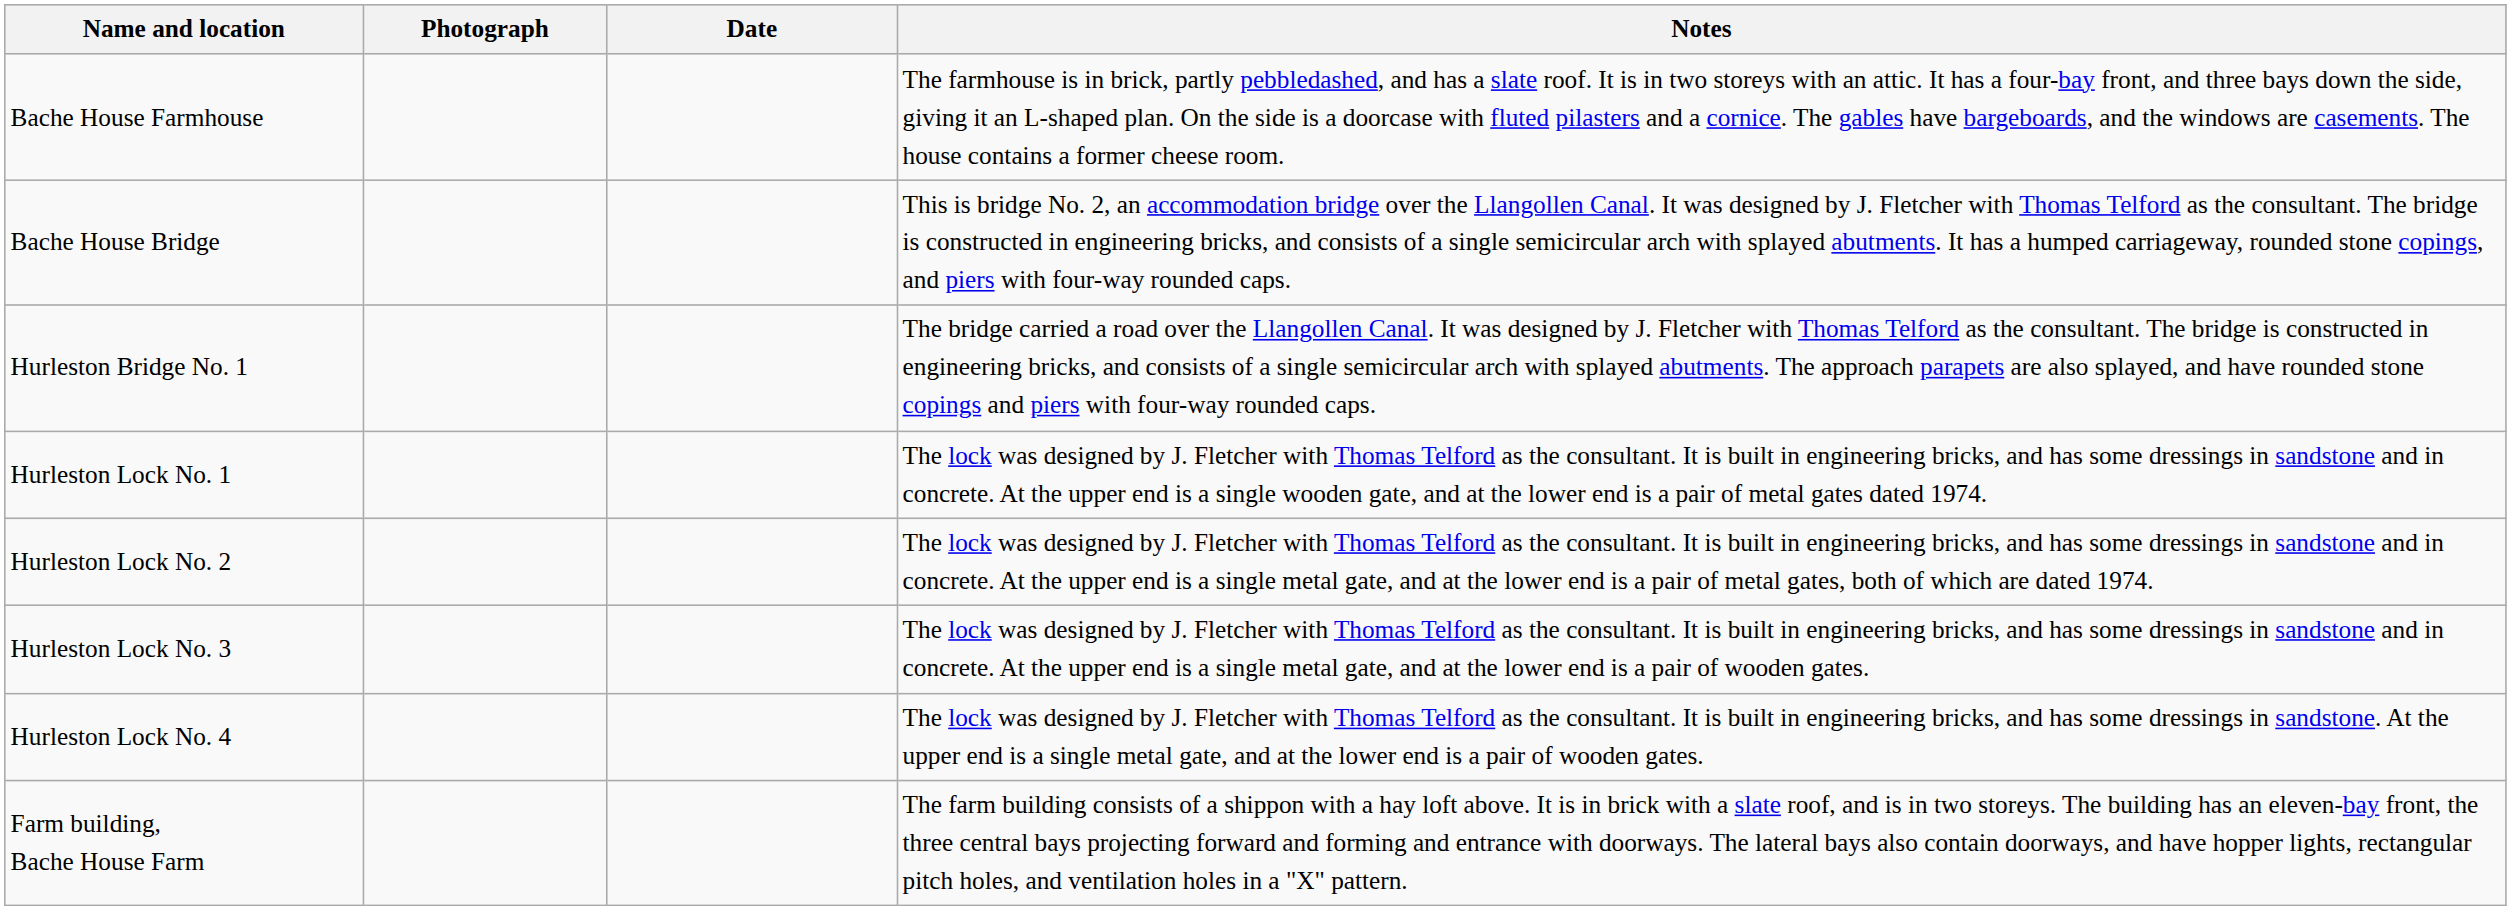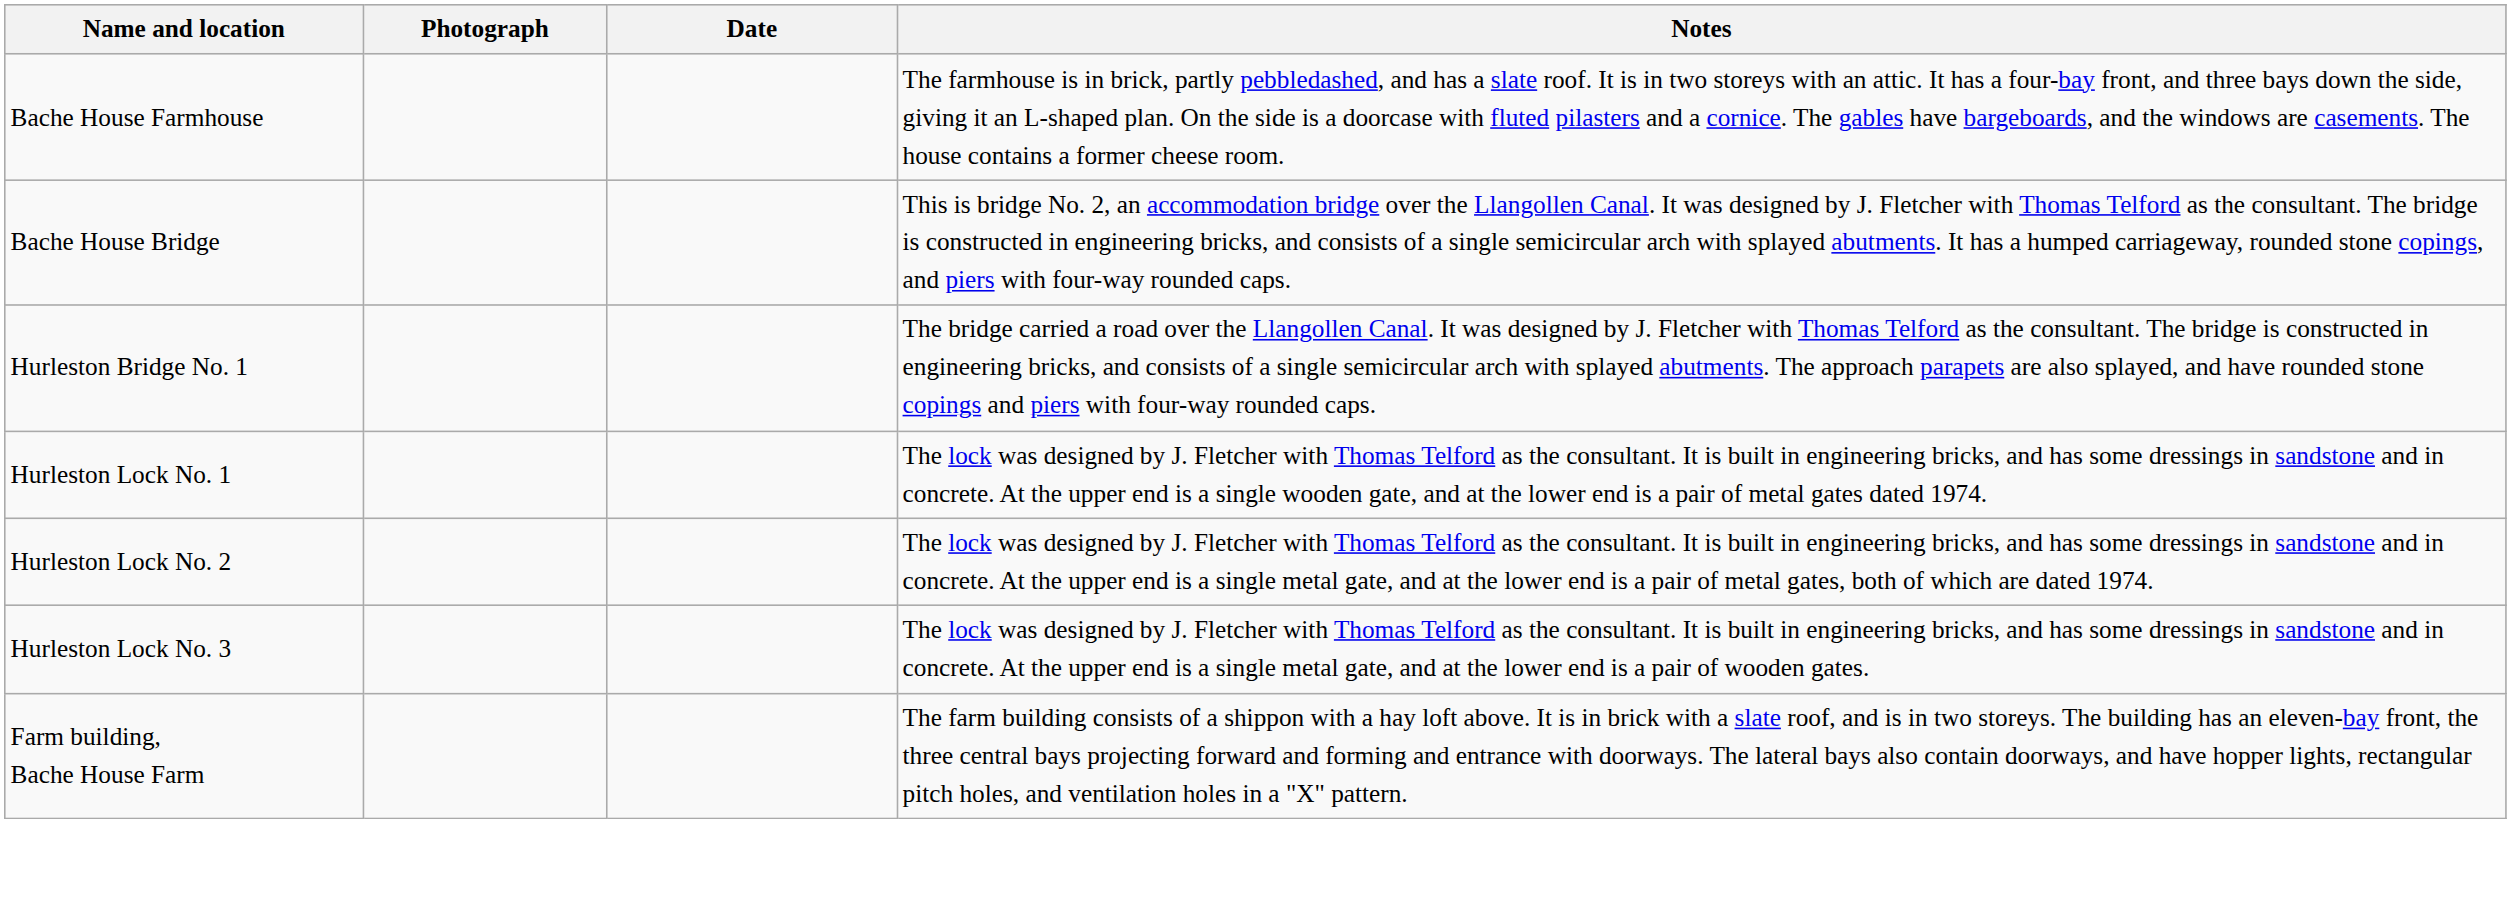- row: Hurleston Lock No. 4 | The lock was designed by J. Fletcher with Thomas Telford as the consultant. It is built in engineering bricks, and has some dressings in sandstone. At the upper end is a single metal gate, and at the lower end is a pair of wooden gates.
